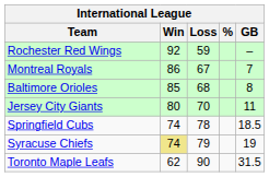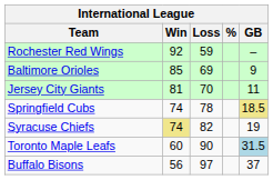- row: Montreal Royals | 86 | 67 | 7
Baltimore Orioles | Loss: 68 -> 69
Baltimore Orioles | GB: 8 -> 9
Jersey City Giants | Win: 80 -> 81
Springfield Cubs | GB: no background -> khaki background
Syracuse Chiefs | Loss: 79 -> 82
Toronto Maple Leafs | Win: 62 -> 60
Toronto Maple Leafs | GB: no background -> lightblue background
+ row: Buffalo Bisons | 56 | 97 | 37
